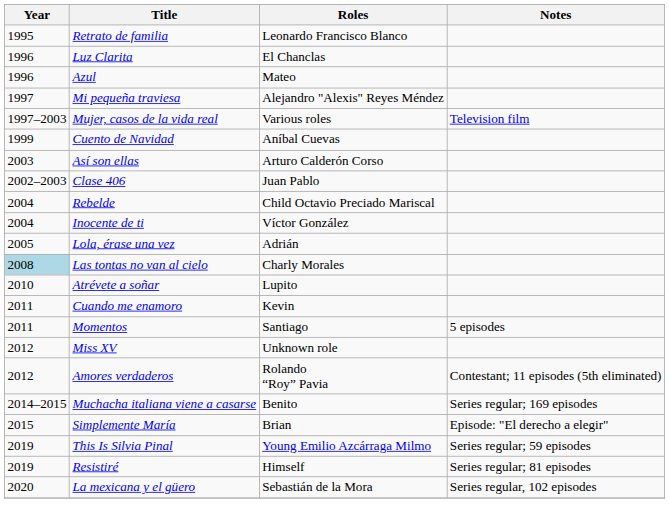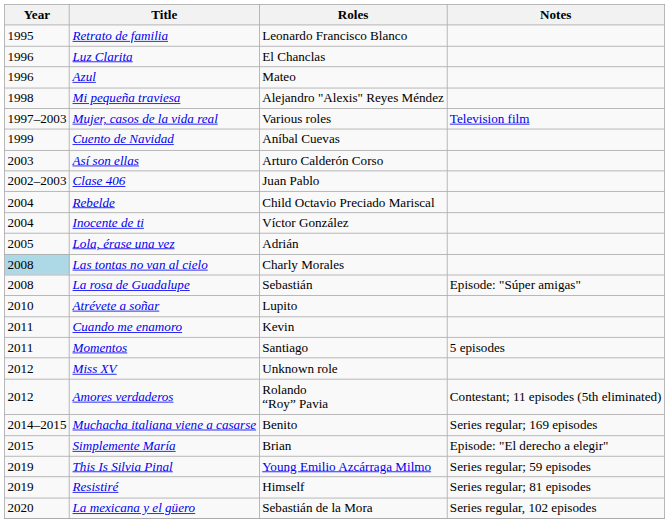Mi pequeña traviesa | Year: 1997 -> 1998
+ row: 2008 | La rosa de Guadalupe | Sebastián | Episode: "Súper amigas"
